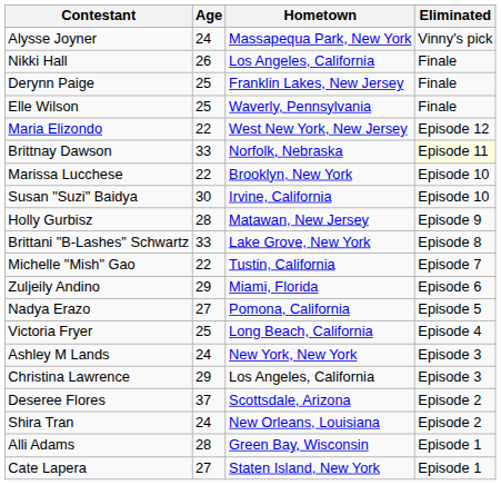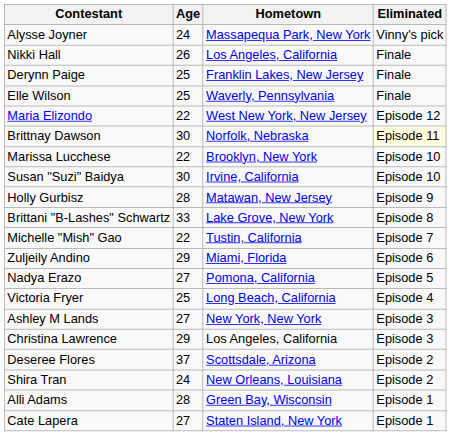Brittnay Dawson | Age: 33 -> 30
Ashley M Lands | Age: 24 -> 27
